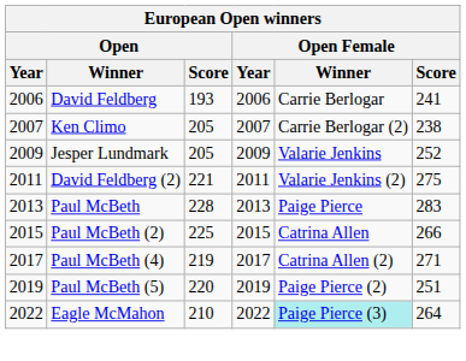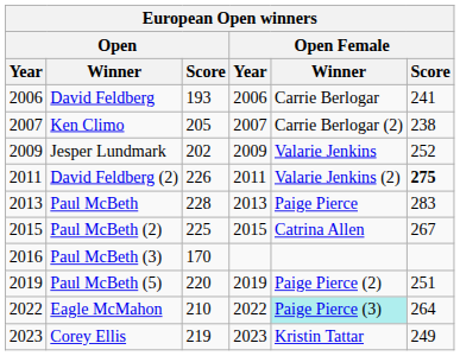Jesper Lundmark | Open / Score: 205 -> 202
David Feldberg (2) | Open / Score: 221 -> 226
David Feldberg (2) | Open Female / Score: normal -> bold
Paul McBeth (2) | Open Female / Score: 266 -> 267
+ row: 2016 | Paul McBeth (3) | 170
- row: 2017 | Paul McBeth (4) | 219 | 2017 | Catrina Allen (2) | 271
+ row: 2023 | Corey Ellis | 219 | 2023 | Kristin Tattar | 249
